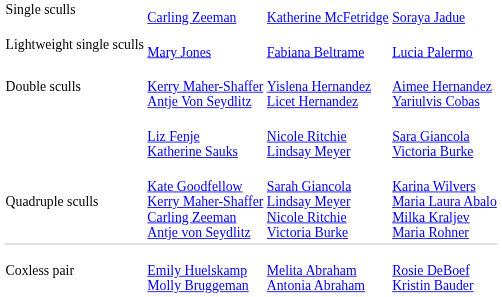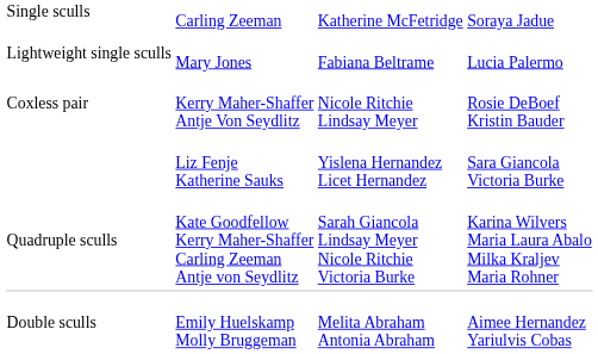Kerry Maher-Shaffer Antje Von Seydlitz | column 1: Double sculls -> Coxless pair
Kerry Maher-Shaffer Antje Von Seydlitz | column 3: Yislena Hernandez Licet Hernandez -> Nicole Ritchie Lindsay Meyer
Kerry Maher-Shaffer Antje Von Seydlitz | column 4: Aimee Hernandez Yariulvis Cobas -> Rosie DeBoef Kristin Bauder
Liz Fenje Katherine Sauks | column 3: Nicole Ritchie Lindsay Meyer -> Yislena Hernandez Licet Hernandez
Emily Huelskamp Molly Bruggeman | column 1: Coxless pair -> Double sculls
Emily Huelskamp Molly Bruggeman | column 4: Rosie DeBoef Kristin Bauder -> Aimee Hernandez Yariulvis Cobas
